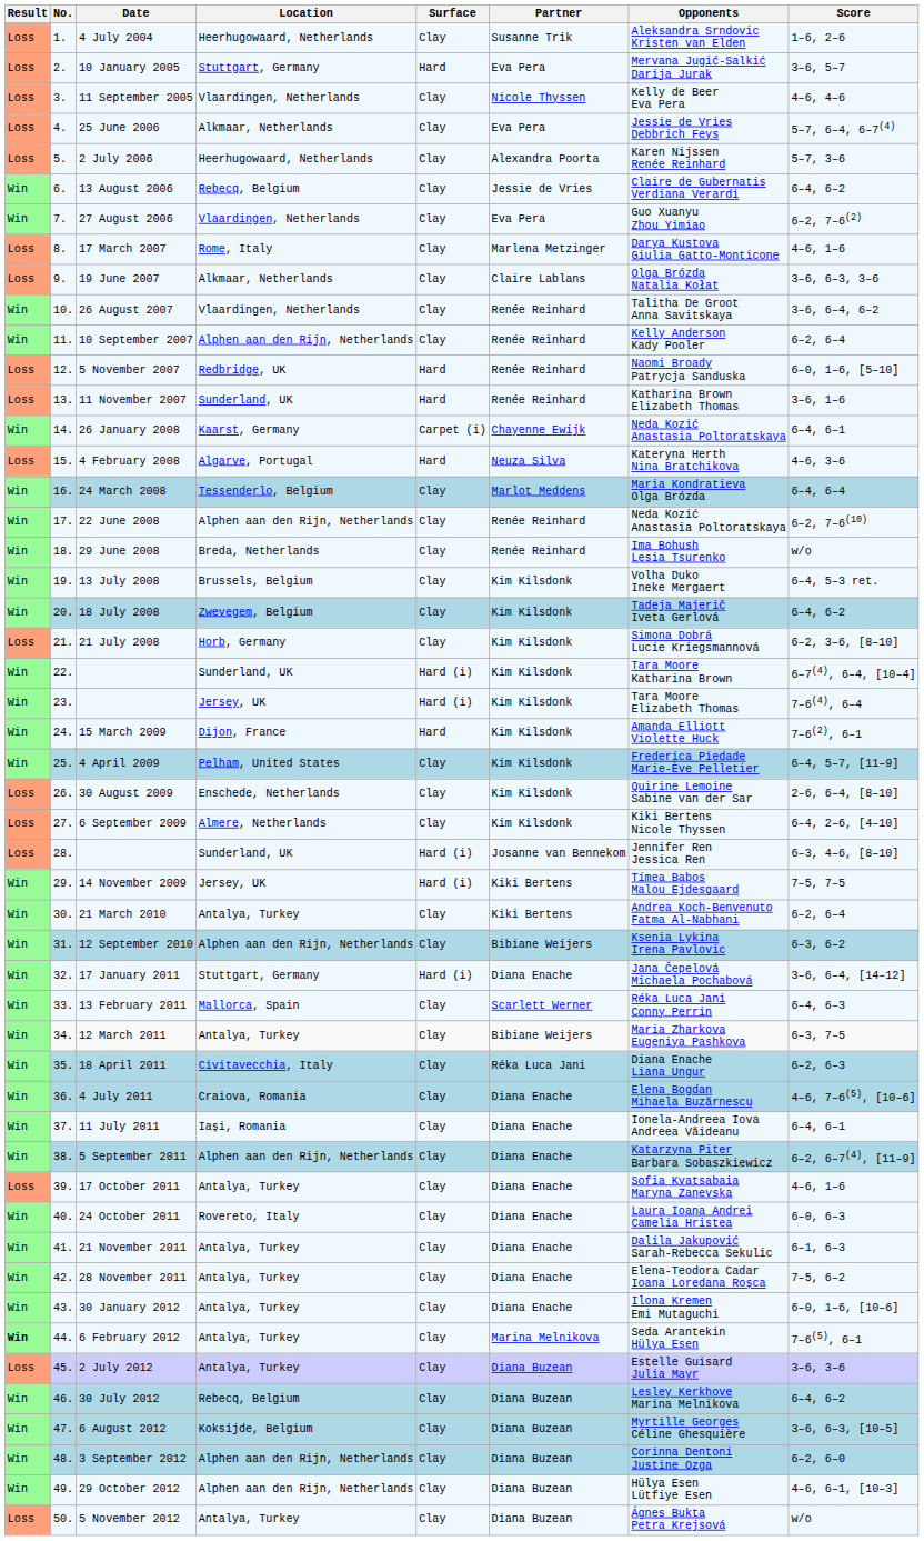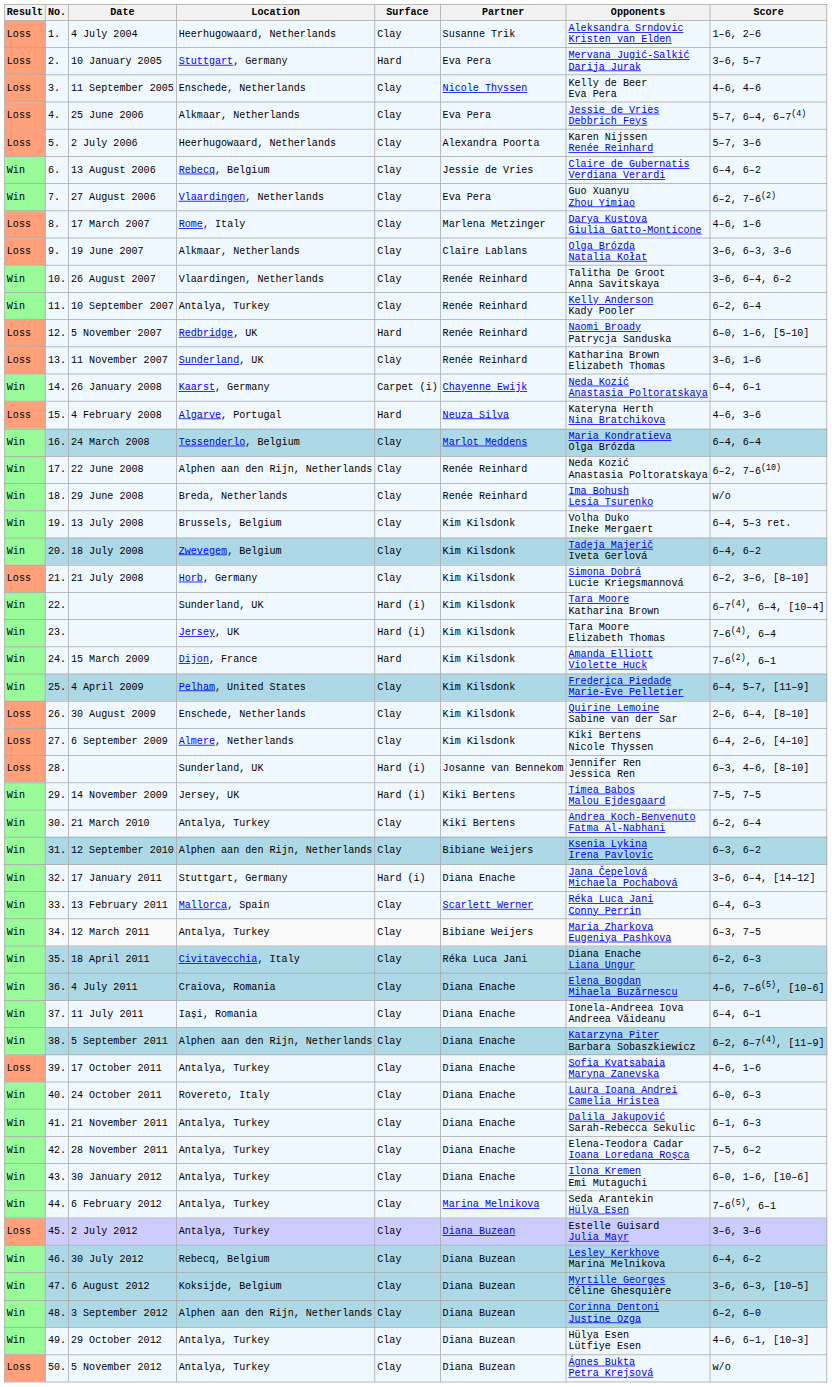11 September 2005 | Location: Vlaardingen, Netherlands -> Enschede, Netherlands
10 September 2007 | Location: Alphen aan den Rijn, Netherlands -> Antalya, Turkey
11 November 2007 | Surface: Hard -> Clay
6 February 2012 | Result: bold -> normal
29 October 2012 | Location: Alphen aan den Rijn, Netherlands -> Antalya, Turkey
